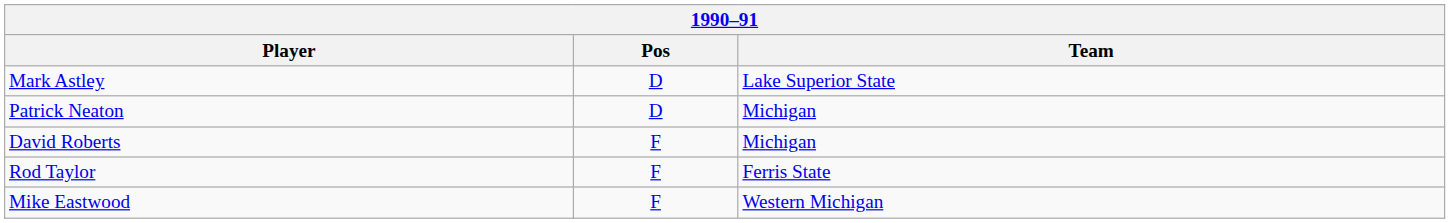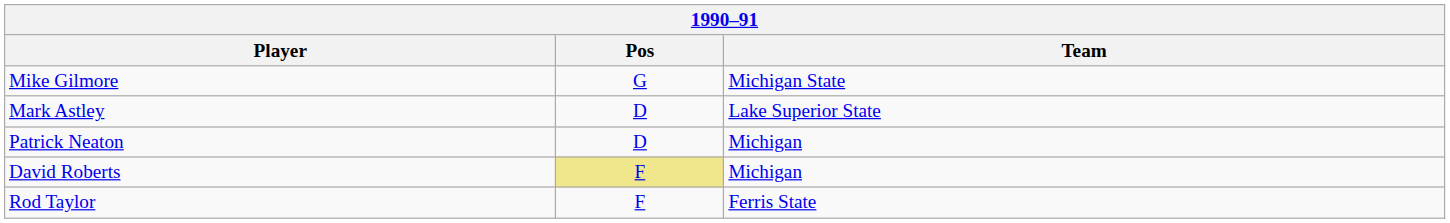+ row: Mike Gilmore | G | Michigan State
David Roberts | Pos: no background -> khaki background
- row: Mike Eastwood | F | Western Michigan
